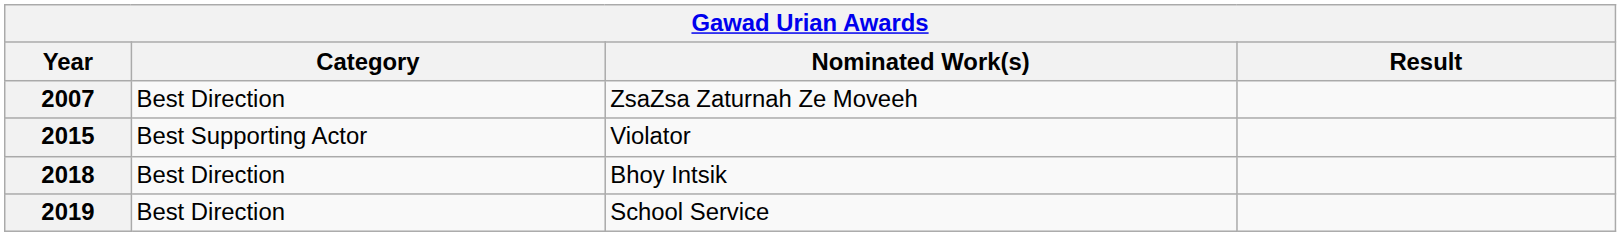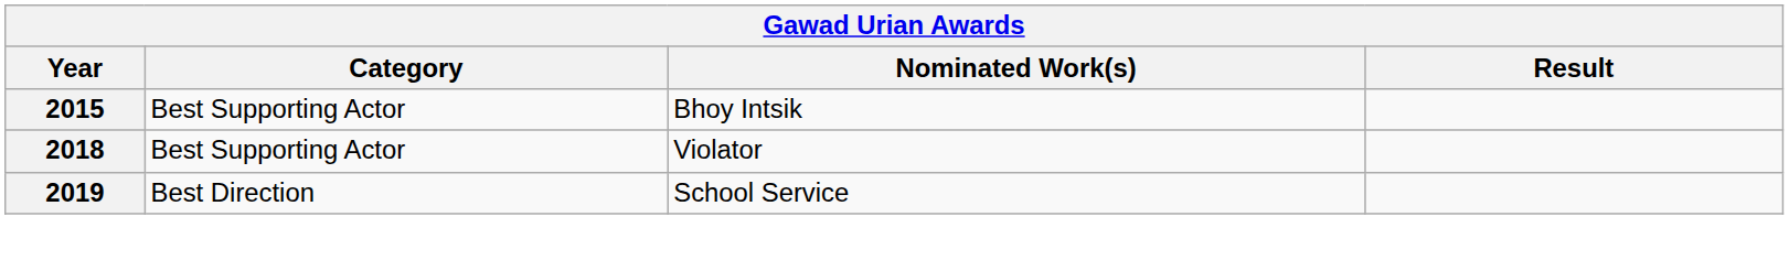- row: 2007 | Best Direction | ZsaZsa Zaturnah Ze Moveeh
2015 | Nominated Work(s): Violator -> Bhoy Intsik
2018 | Category: Best Direction -> Best Supporting Actor
2018 | Nominated Work(s): Bhoy Intsik -> Violator
